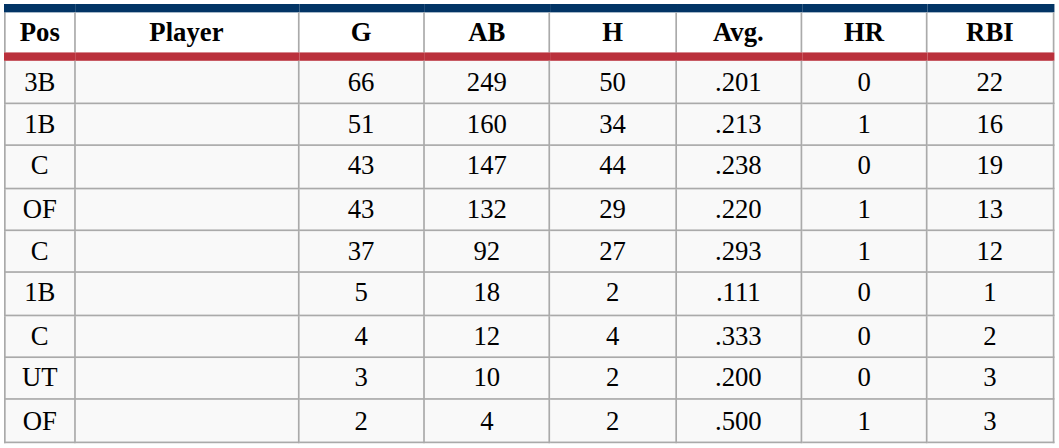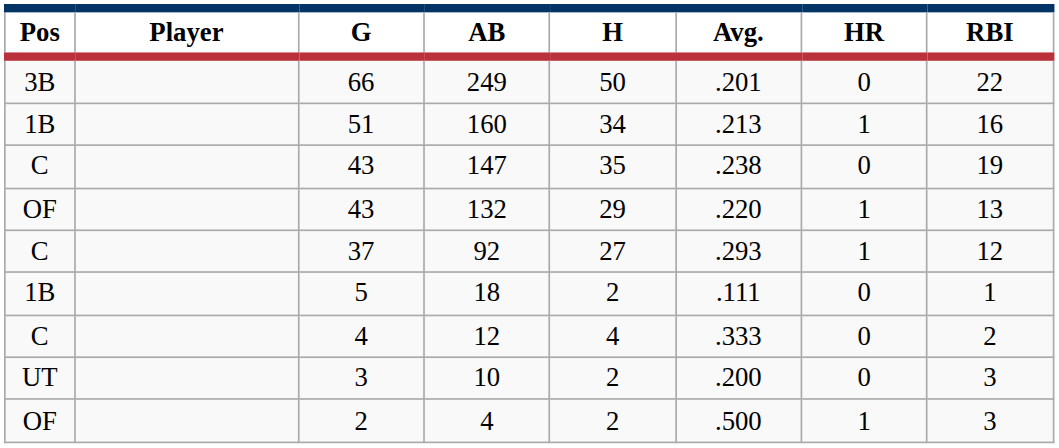147 | H: 44 -> 35
